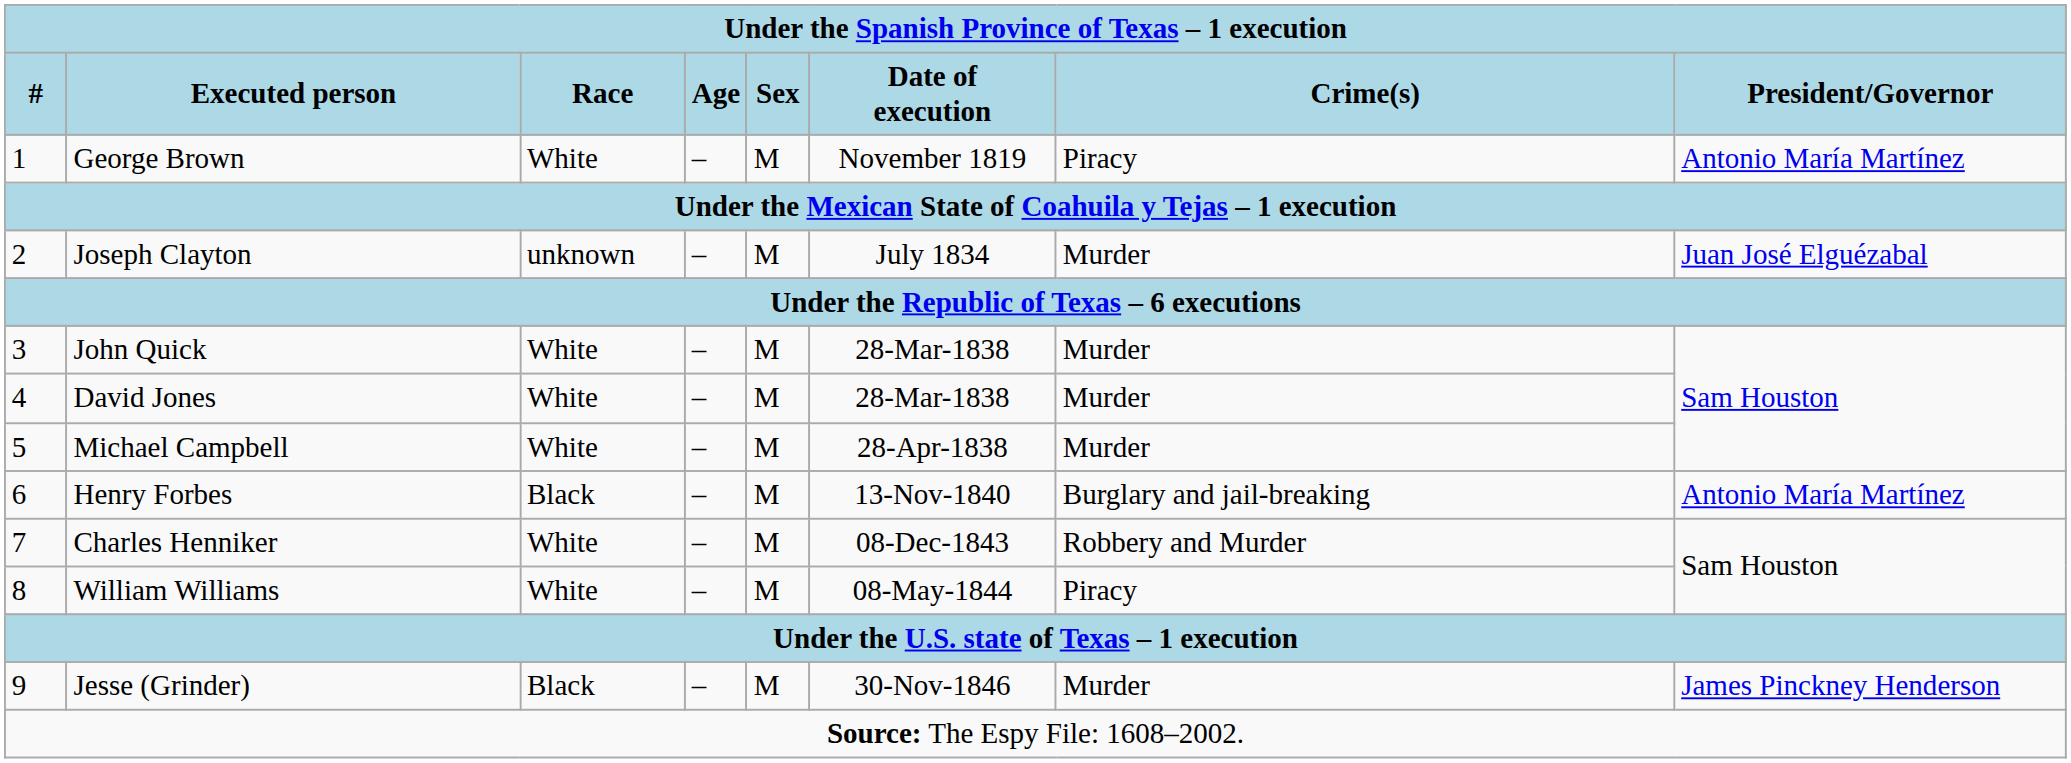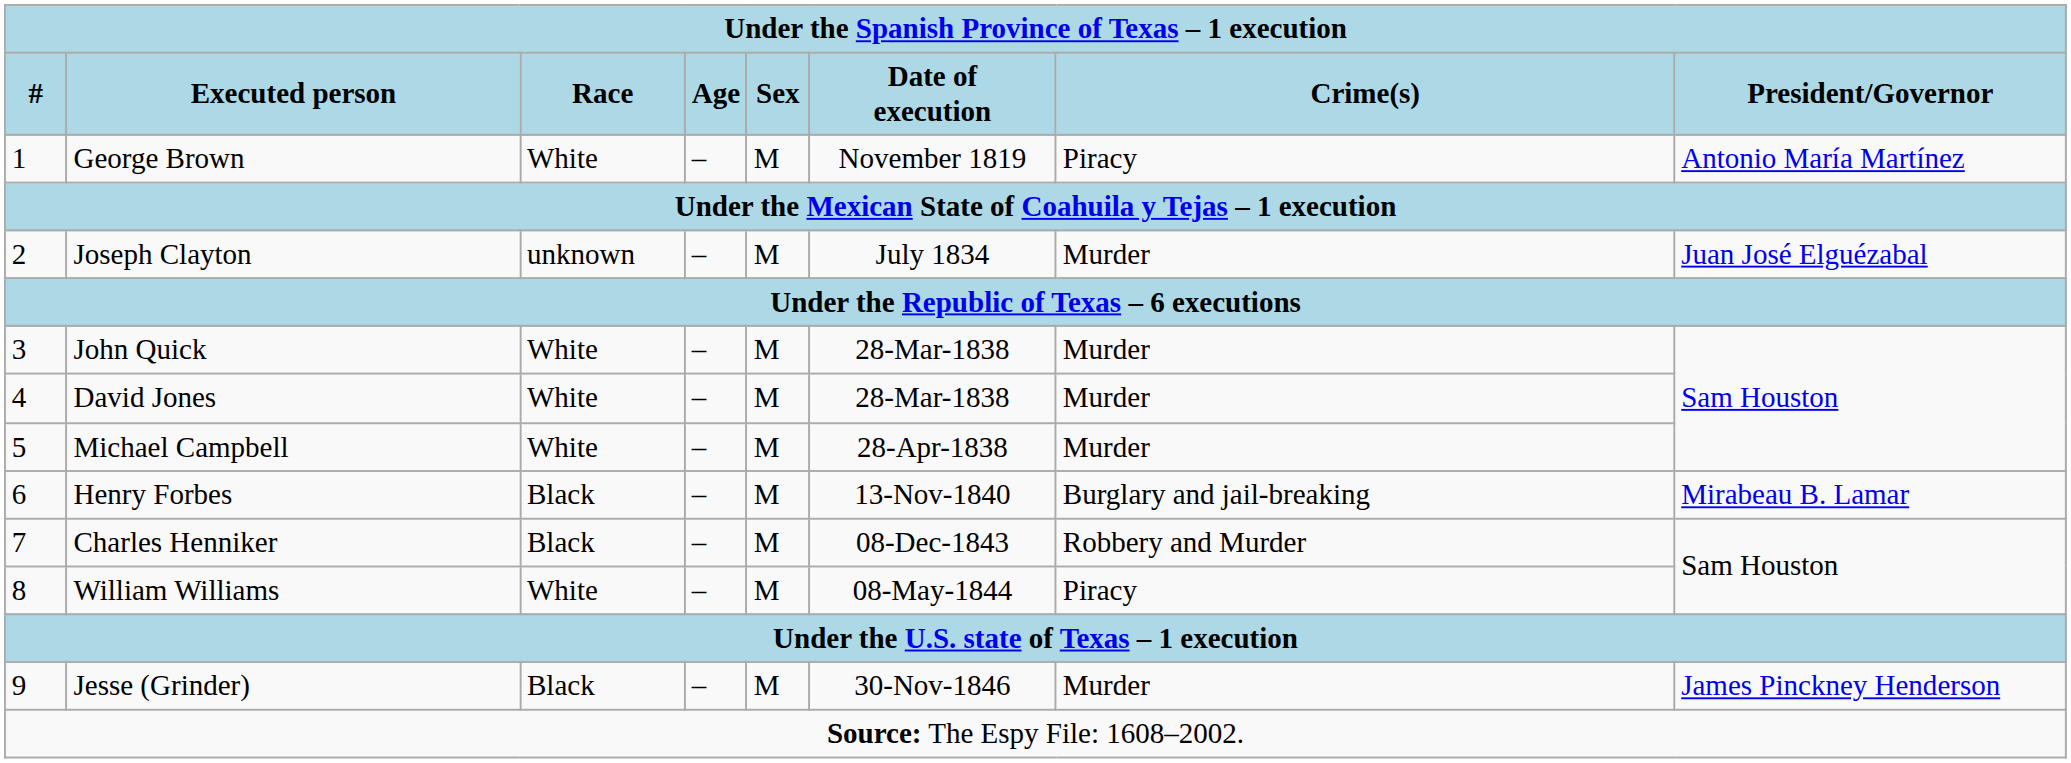Henry Forbes | President/Governor: Antonio María Martínez -> Mirabeau B. Lamar
Charles Henniker | Race: White -> Black
